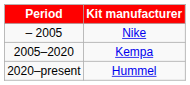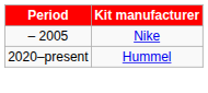- row: 2005–2020 | Kempa
